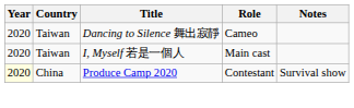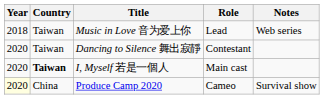+ row: 2018 | Taiwan | Music in Love 音为爱上你 | Lead | Web series
Dancing to Silence 舞出寂靜 | Role: Cameo -> Contestant
I, Myself 若是一個人 | Country: normal -> bold
Produce Camp 2020 | Role: Contestant -> Cameo
